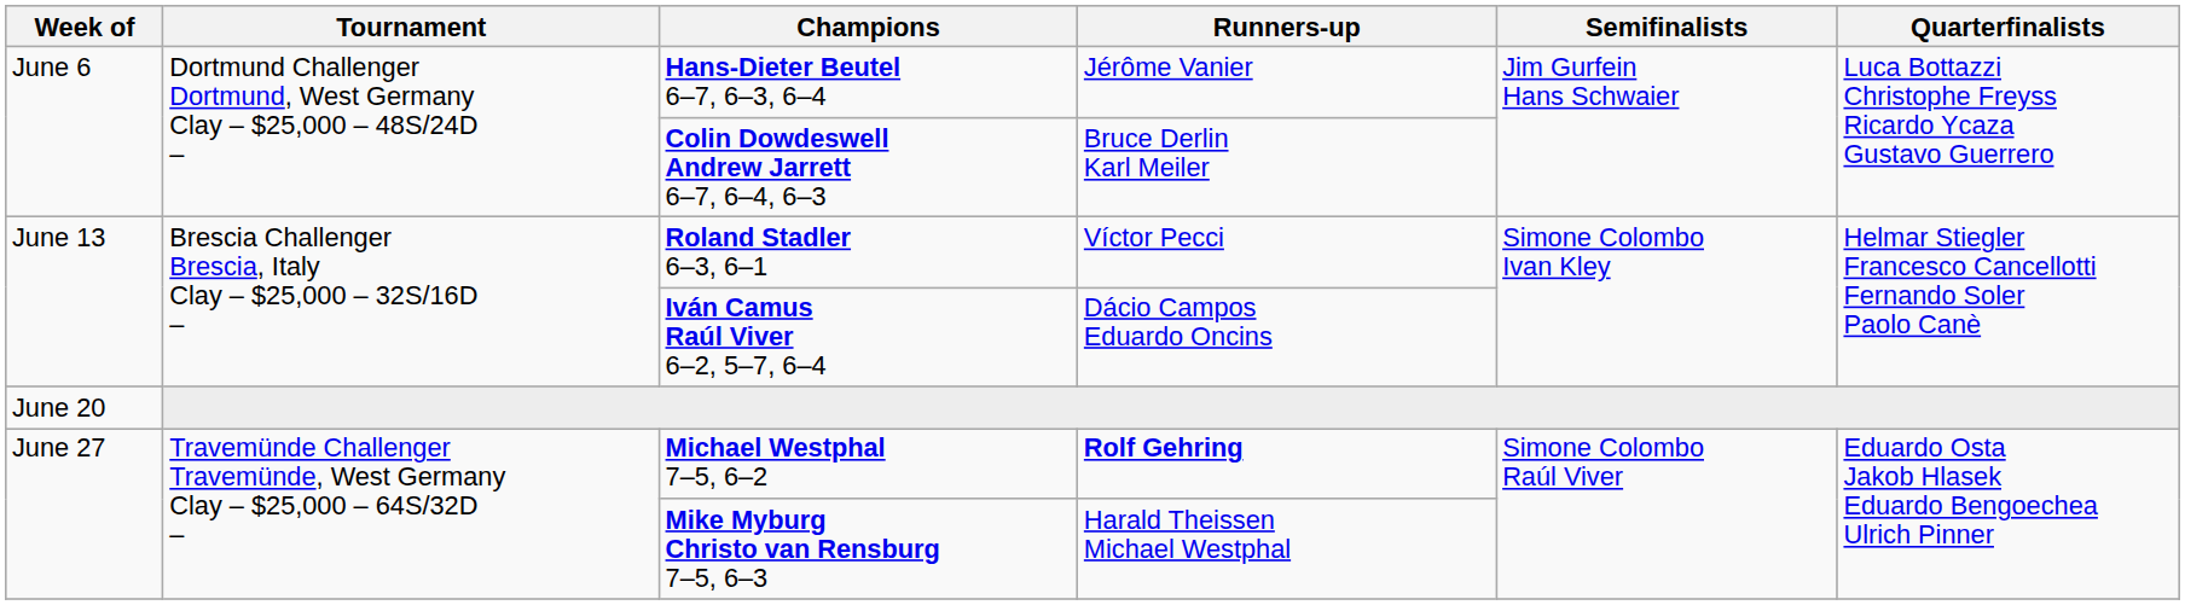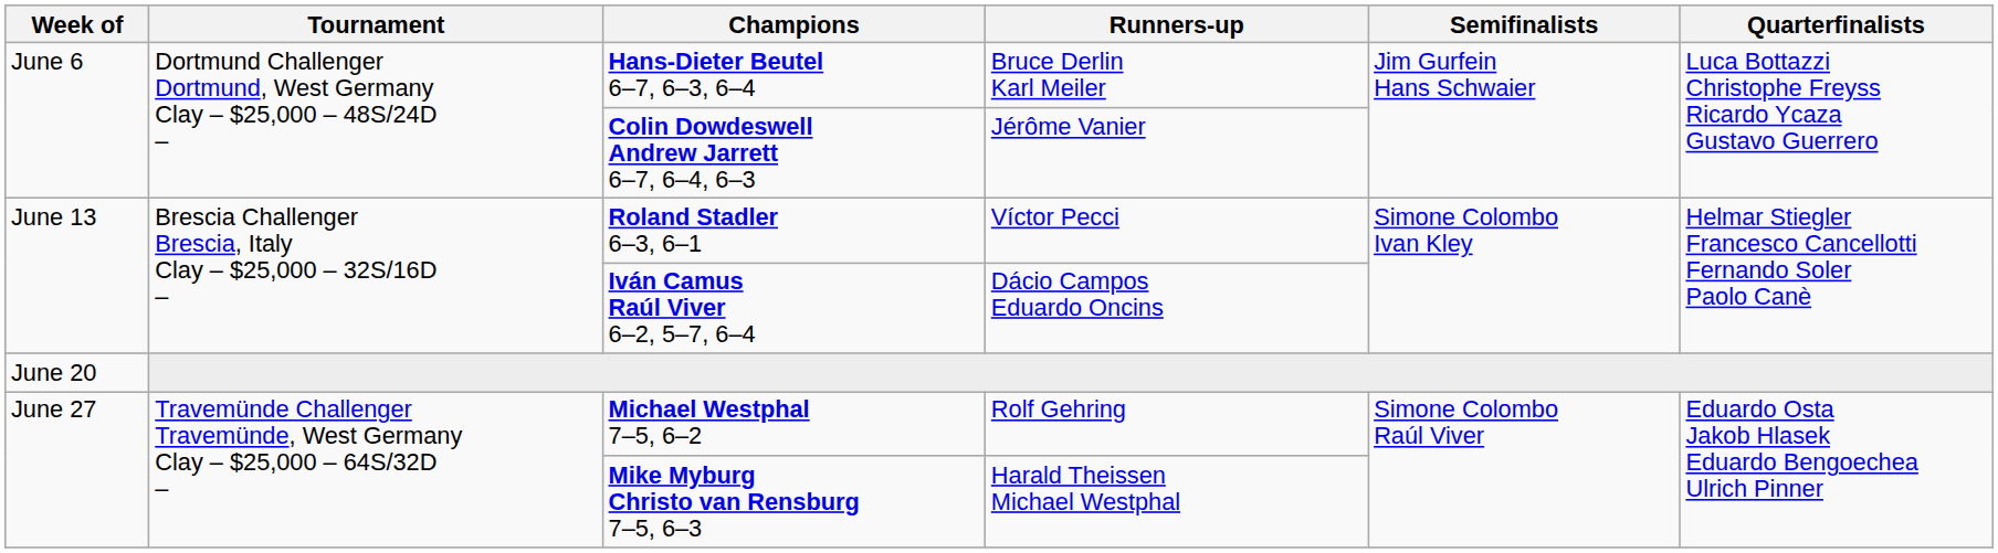Hans-Dieter Beutel 6–7, 6–3, 6–4 | Runners-up: Jérôme Vanier -> Bruce Derlin Karl Meiler
Colin Dowdeswell Andrew Jarrett 6–7, 6–4, 6–3 | Runners-up: Bruce Derlin Karl Meiler -> Jérôme Vanier
Michael Westphal 7–5, 6–2 | Runners-up: bold -> normal
